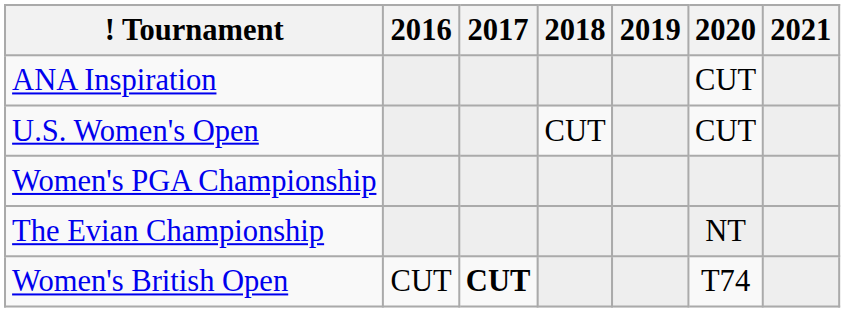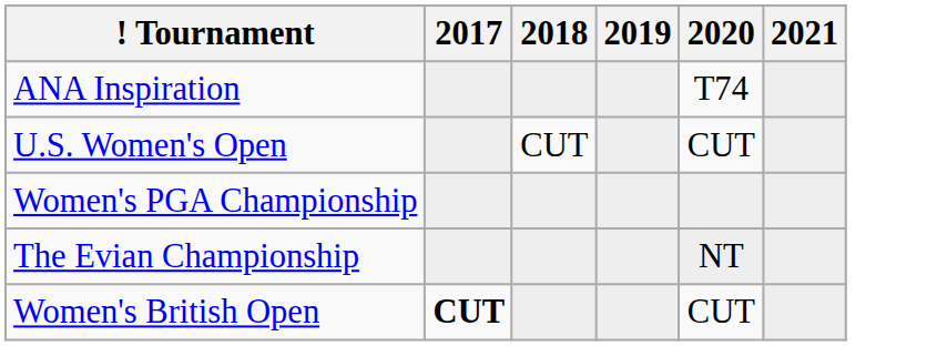- column: 2016 | CUT
ANA Inspiration | 2020: CUT -> T74
Women's British Open | 2020: T74 -> CUT
